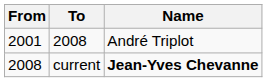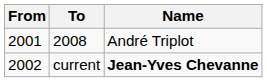current | From: 2008 -> 2002
